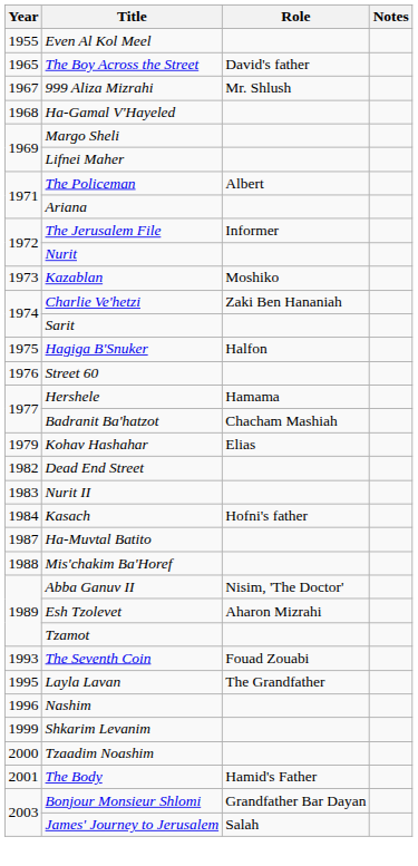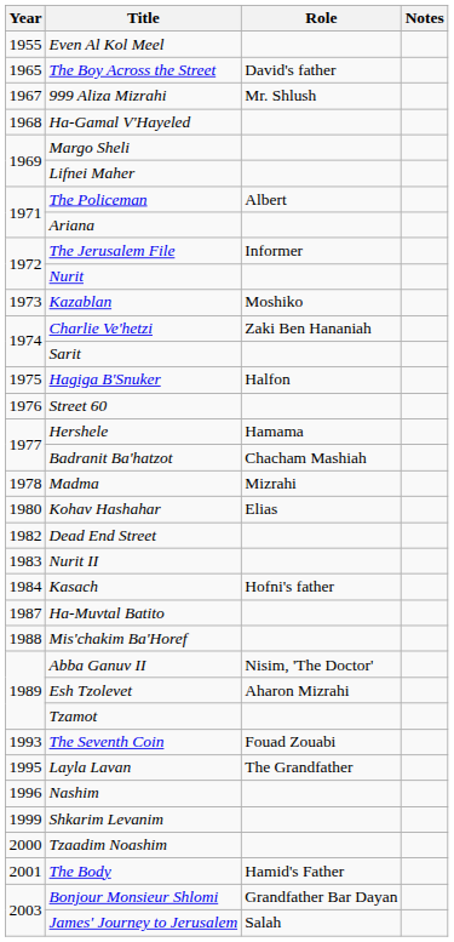+ row: 1978 | Madma | Mizrahi
Kohav Hashahar | Year: 1979 -> 1980
